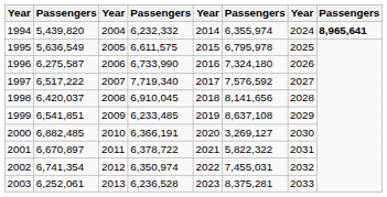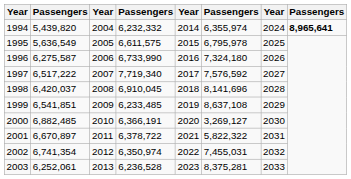1998 | column 6: 8,141,656 -> 8,141,696
